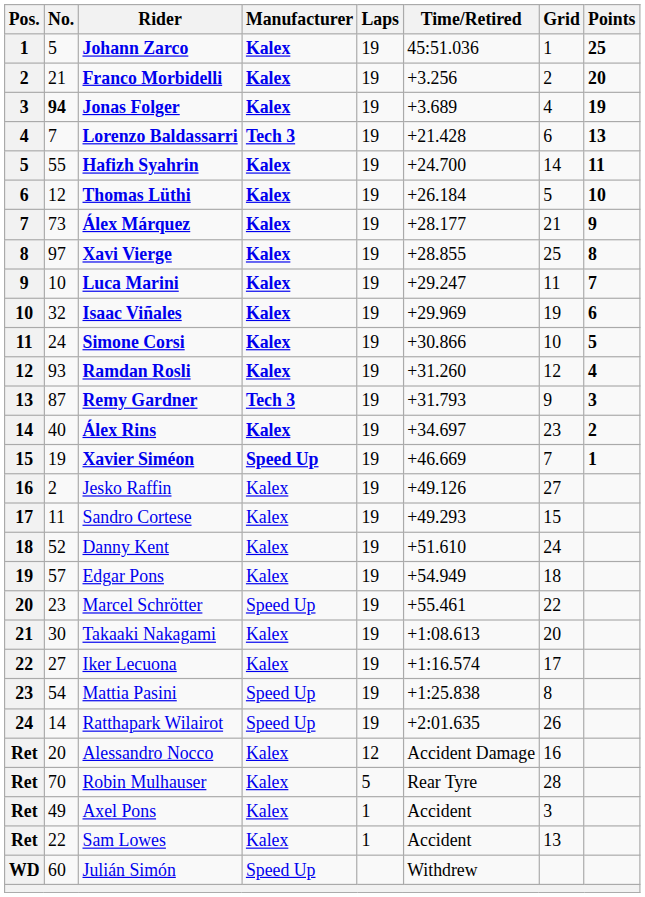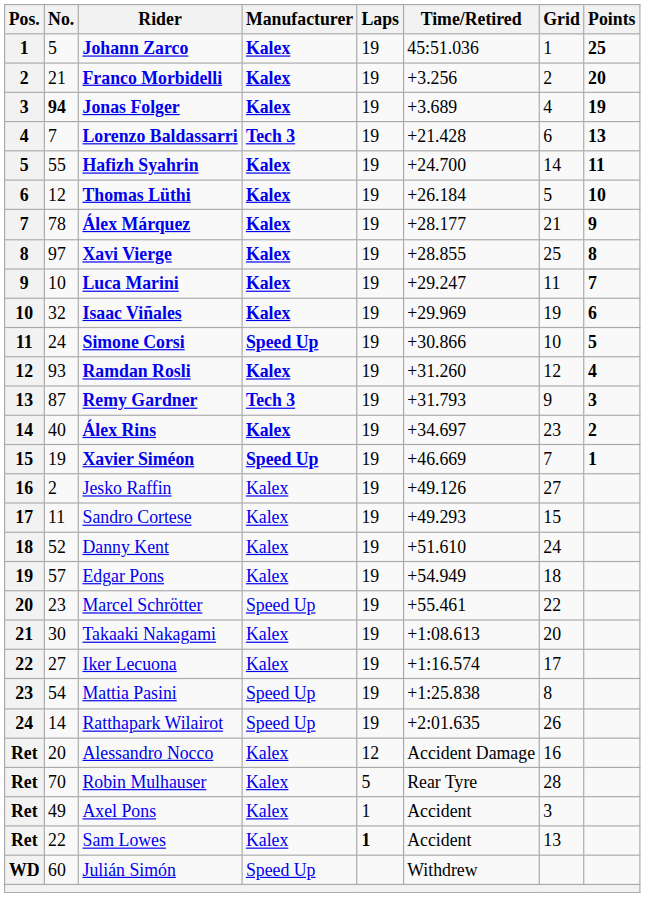Álex Márquez | No.: 73 -> 78
Simone Corsi | Manufacturer: Kalex -> Speed Up
Sam Lowes | Laps: normal -> bold
